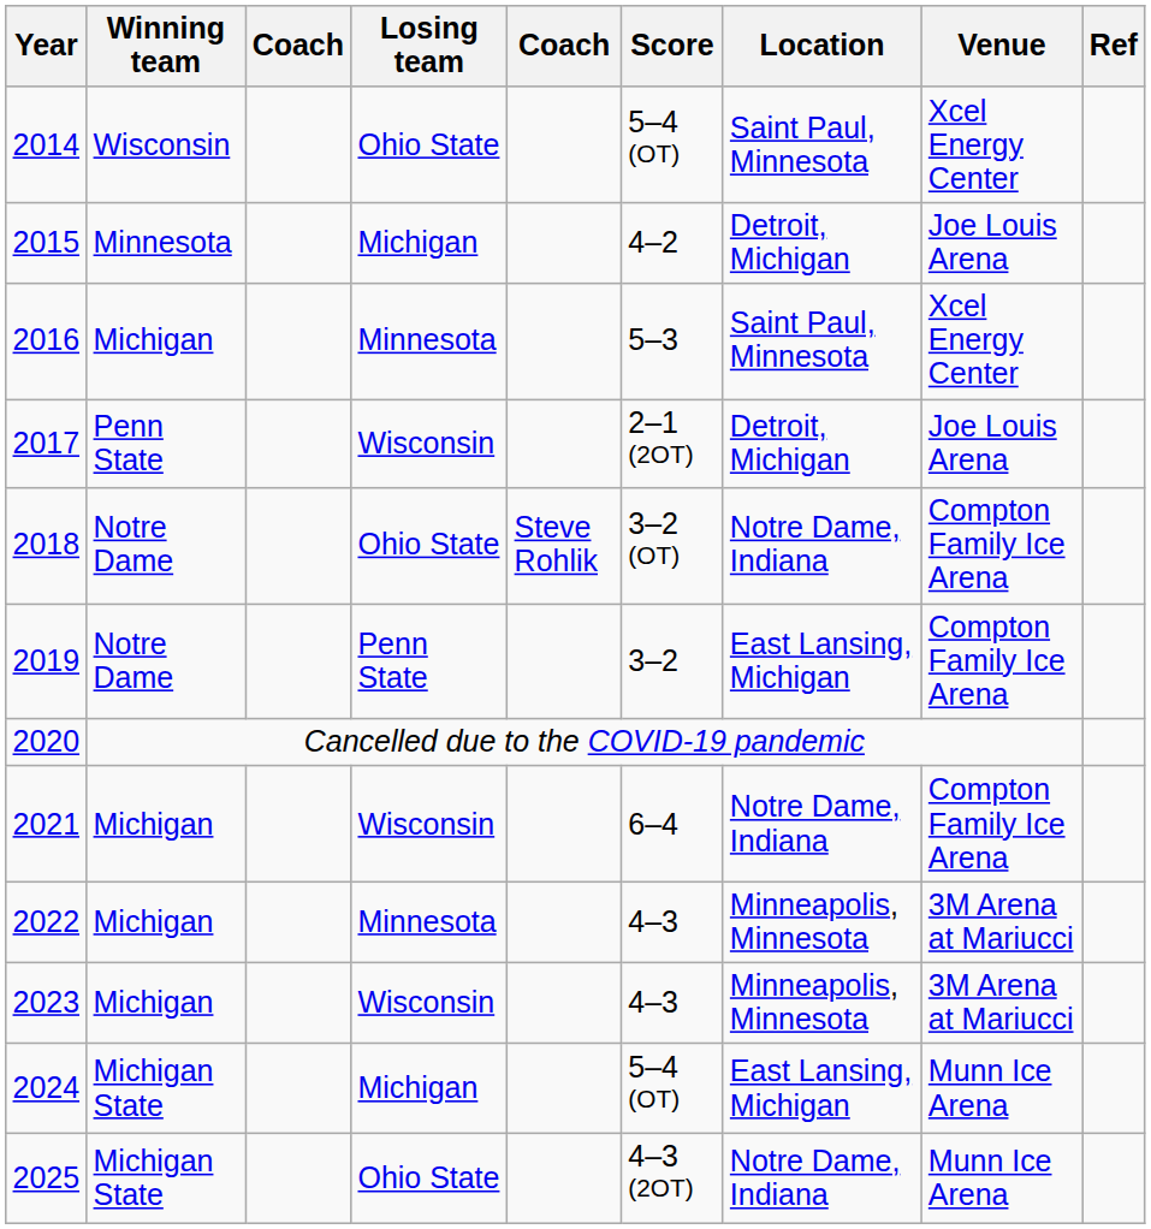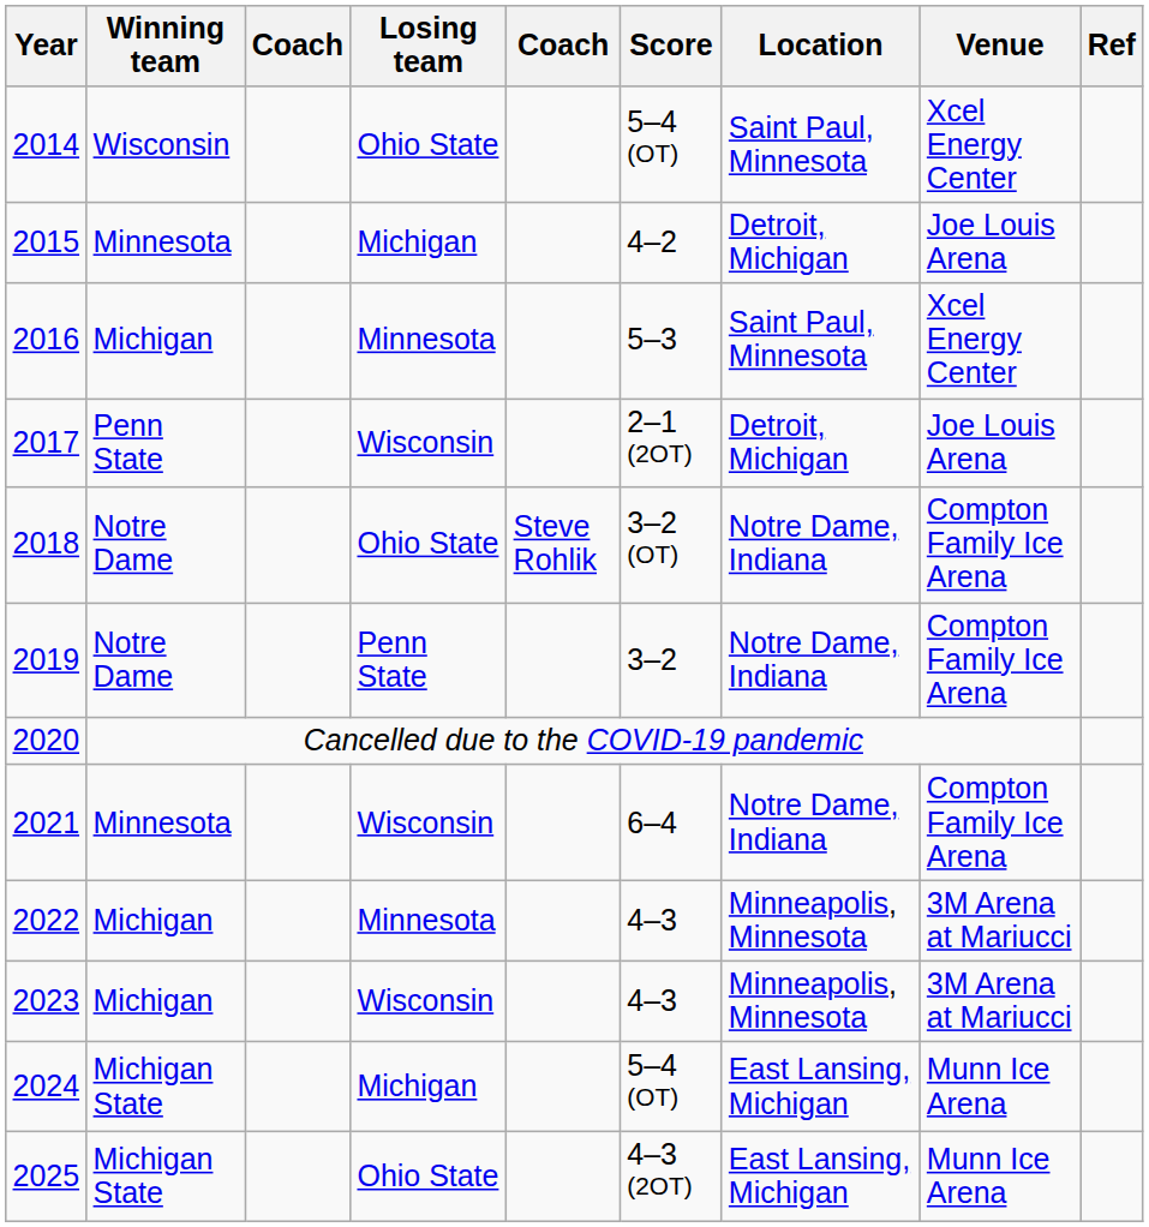2019 | Location: East Lansing, Michigan -> Notre Dame, Indiana
2021 | Winning team: Michigan -> Minnesota
2025 | Location: Notre Dame, Indiana -> East Lansing, Michigan
